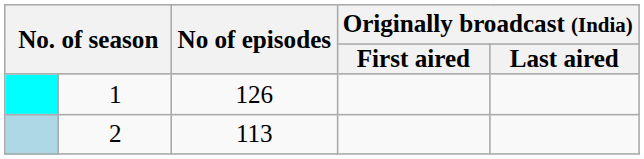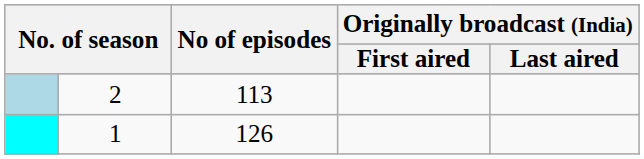rows swapped: 1 <-> 2
